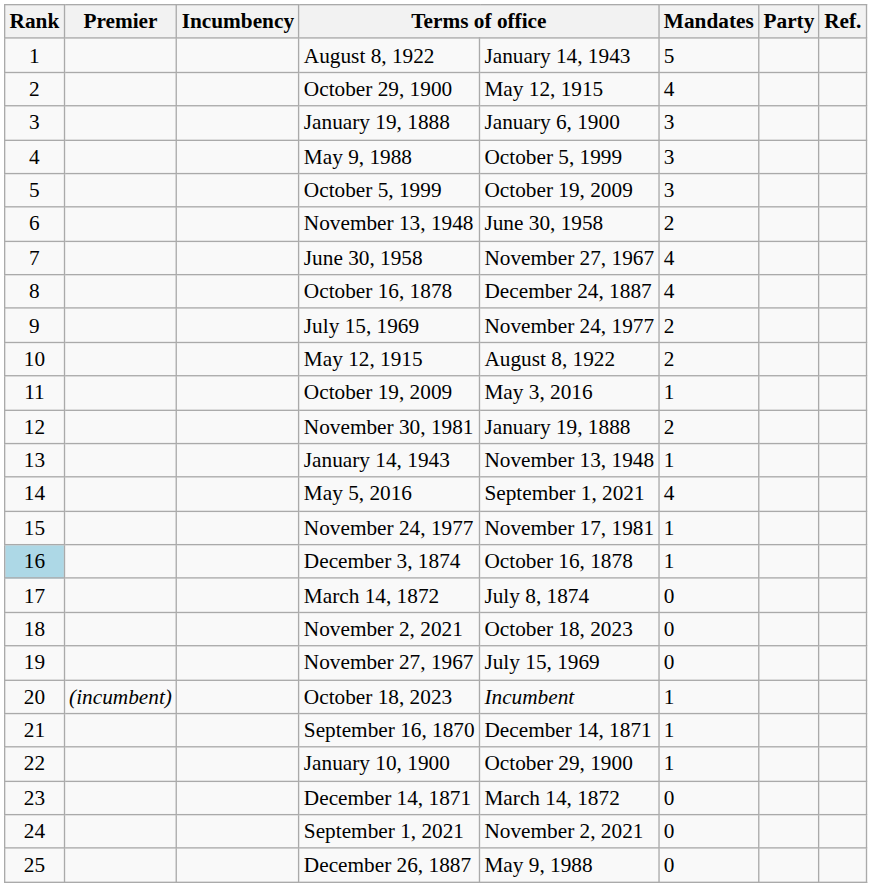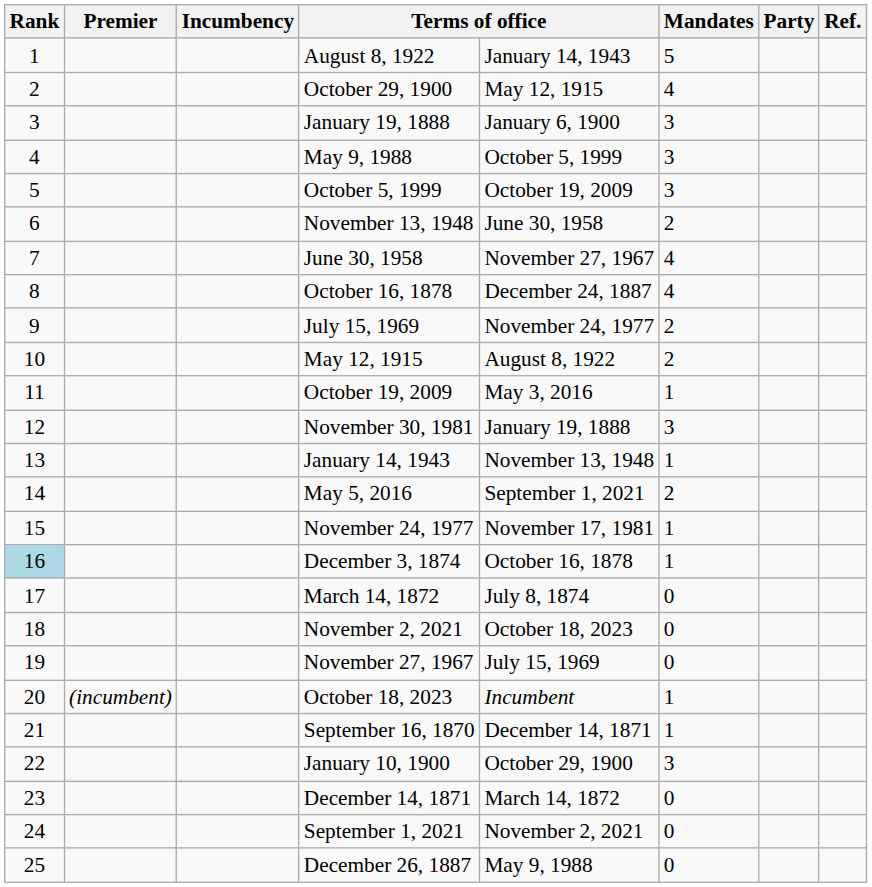November 30, 1981 | Mandates: 2 -> 3
May 5, 2016 | Mandates: 4 -> 2
January 10, 1900 | Mandates: 1 -> 3
